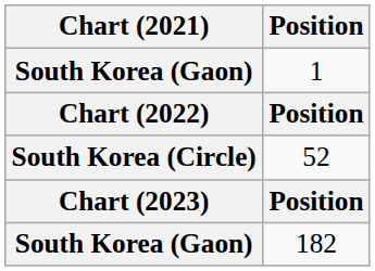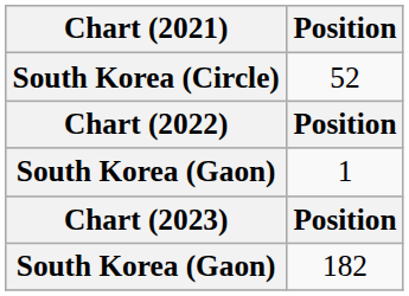rows swapped: 1 <-> 52
